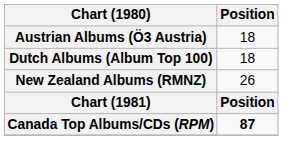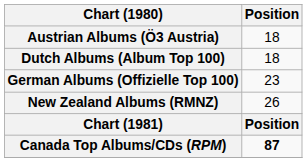+ row: German Albums (Offizielle Top 100) | 23
